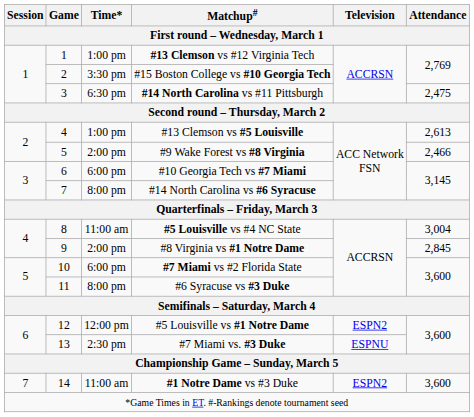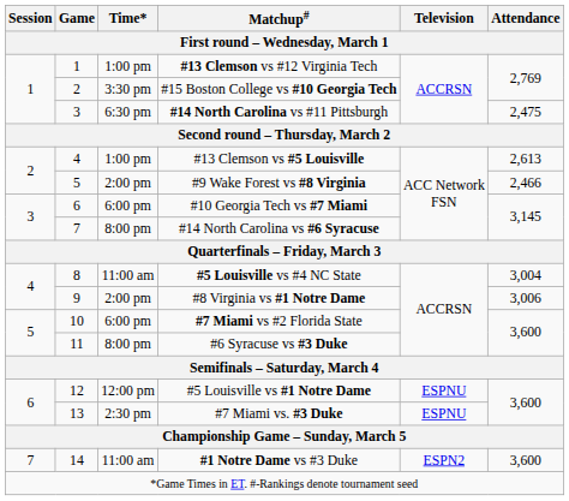#8 Virginia vs #1 Notre Dame | Attendance: 2,845 -> 3,006
#5 Louisville vs #1 Notre Dame | Television: ESPN2 -> ESPNU
